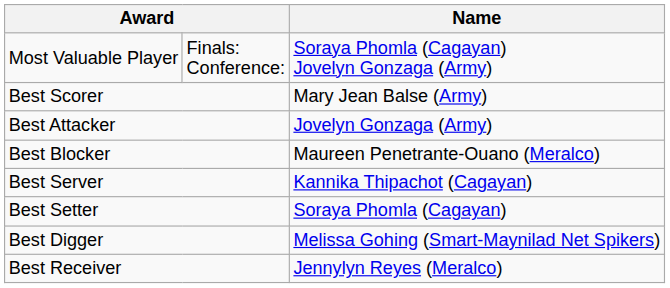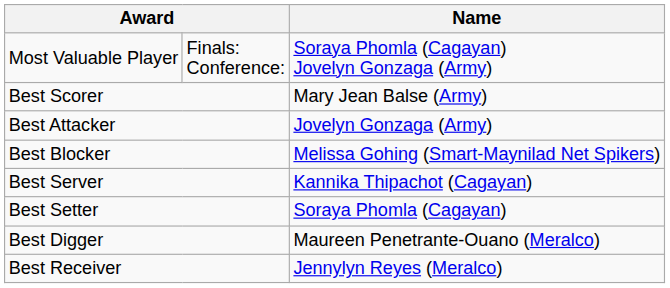Best Blocker | Name: Maureen Penetrante-Ouano (Meralco) -> Melissa Gohing (Smart-Maynilad Net Spikers)
Best Digger | Name: Melissa Gohing (Smart-Maynilad Net Spikers) -> Maureen Penetrante-Ouano (Meralco)
